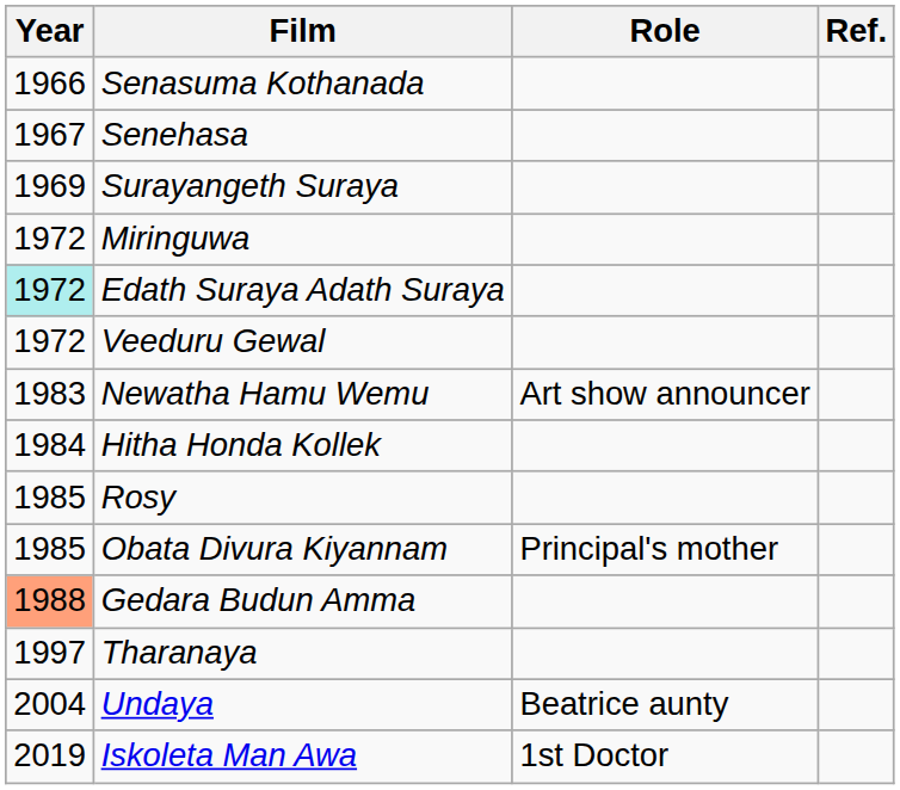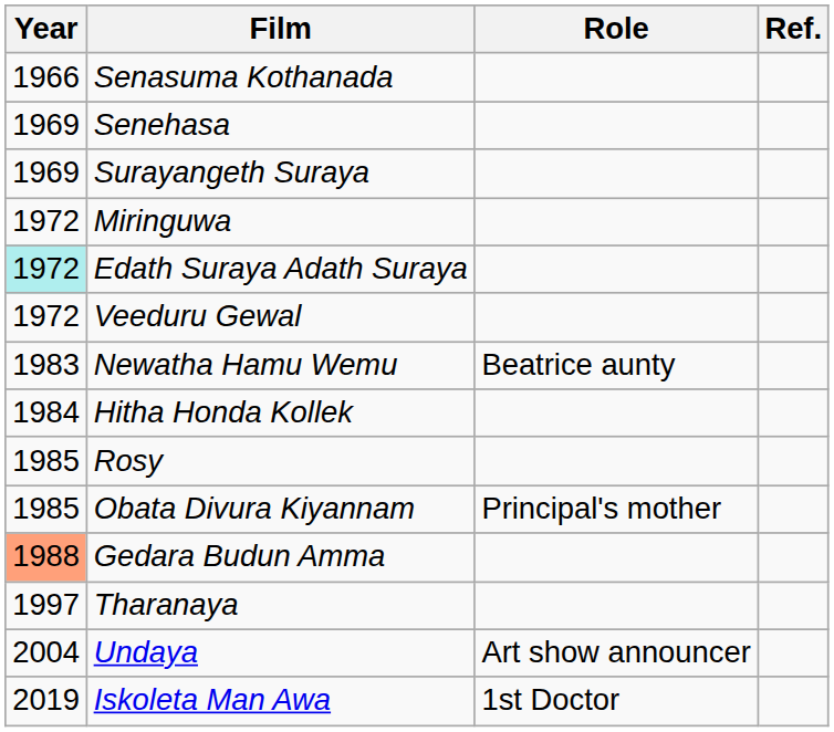Senehasa | Year: 1967 -> 1969
Newatha Hamu Wemu | Role: Art show announcer -> Beatrice aunty
Undaya | Role: Beatrice aunty -> Art show announcer
